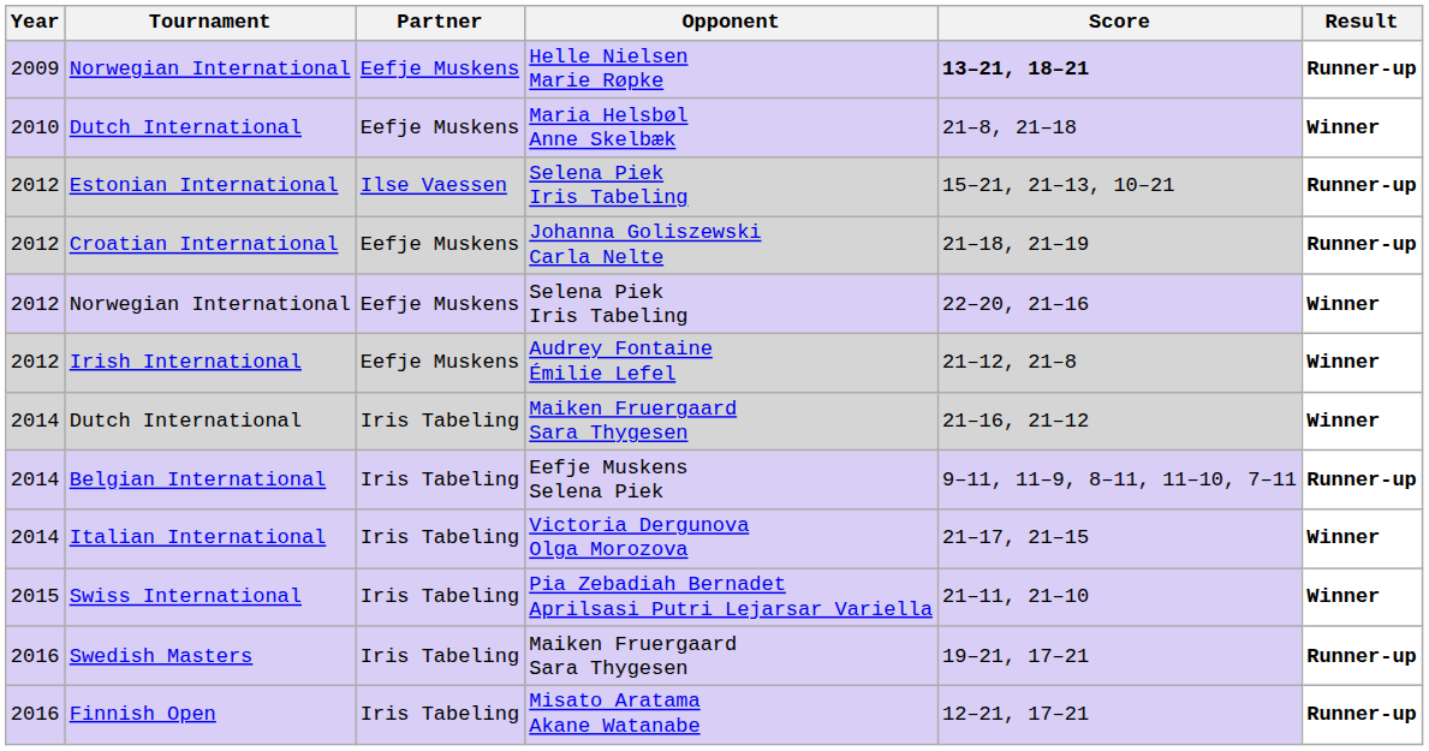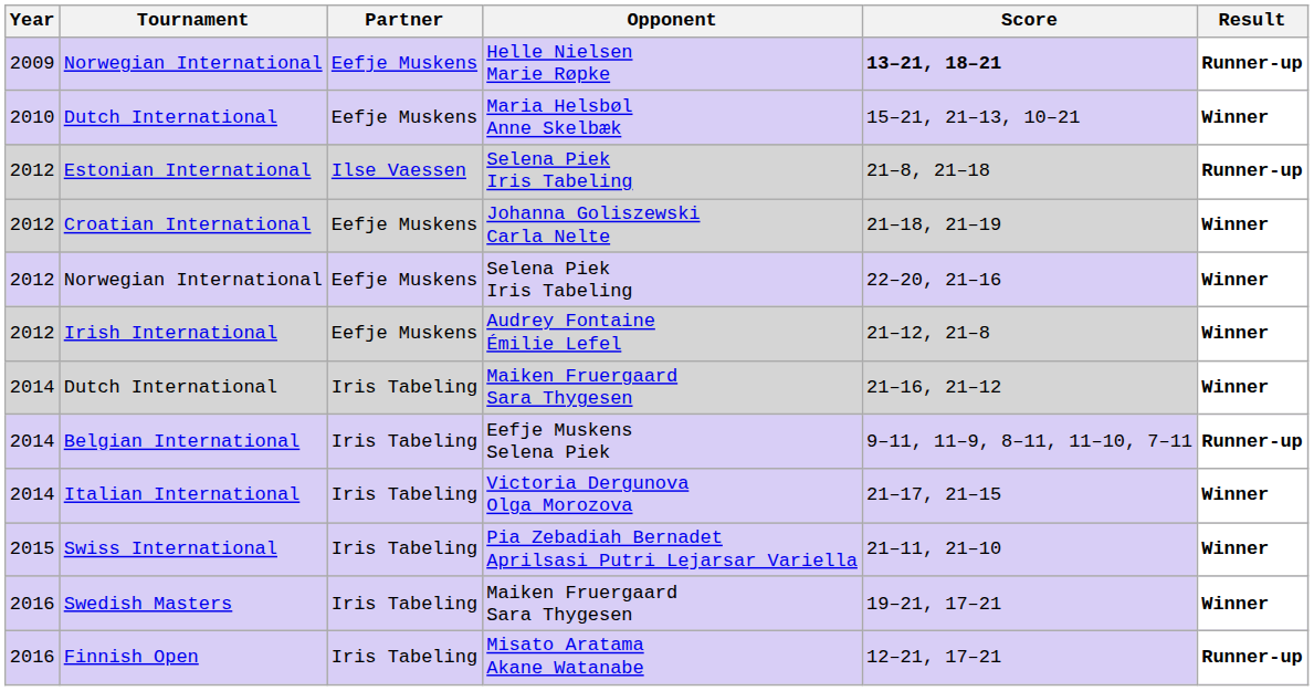Dutch International / Maria Helsbøl Anne Skelbæk | Score: 21–8, 21–18 -> 15–21, 21–13, 10–21
Estonian International | Score: 15–21, 21–13, 10–21 -> 21–8, 21–18
Croatian International | Result: Runner-up -> Winner
Swedish Masters | Result: Runner-up -> Winner
